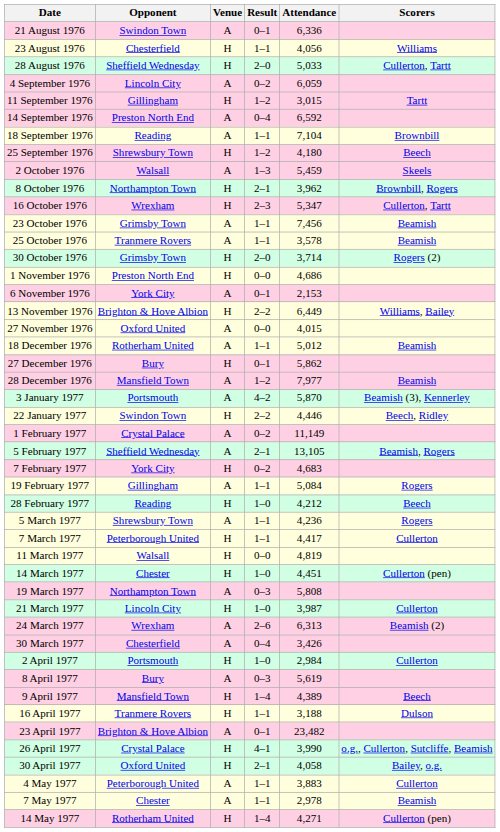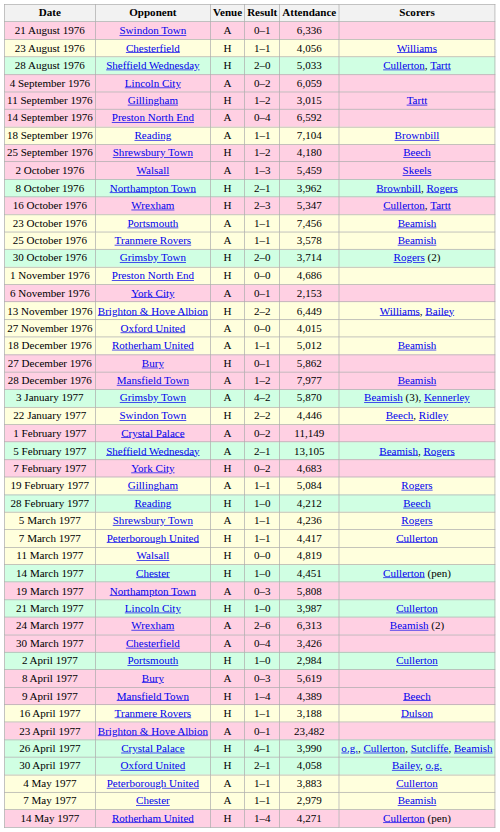23 October 1976 | Opponent: Grimsby Town -> Portsmouth
3 January 1977 | Opponent: Portsmouth -> Grimsby Town
7 May 1977 | Attendance: 2,978 -> 2,979
